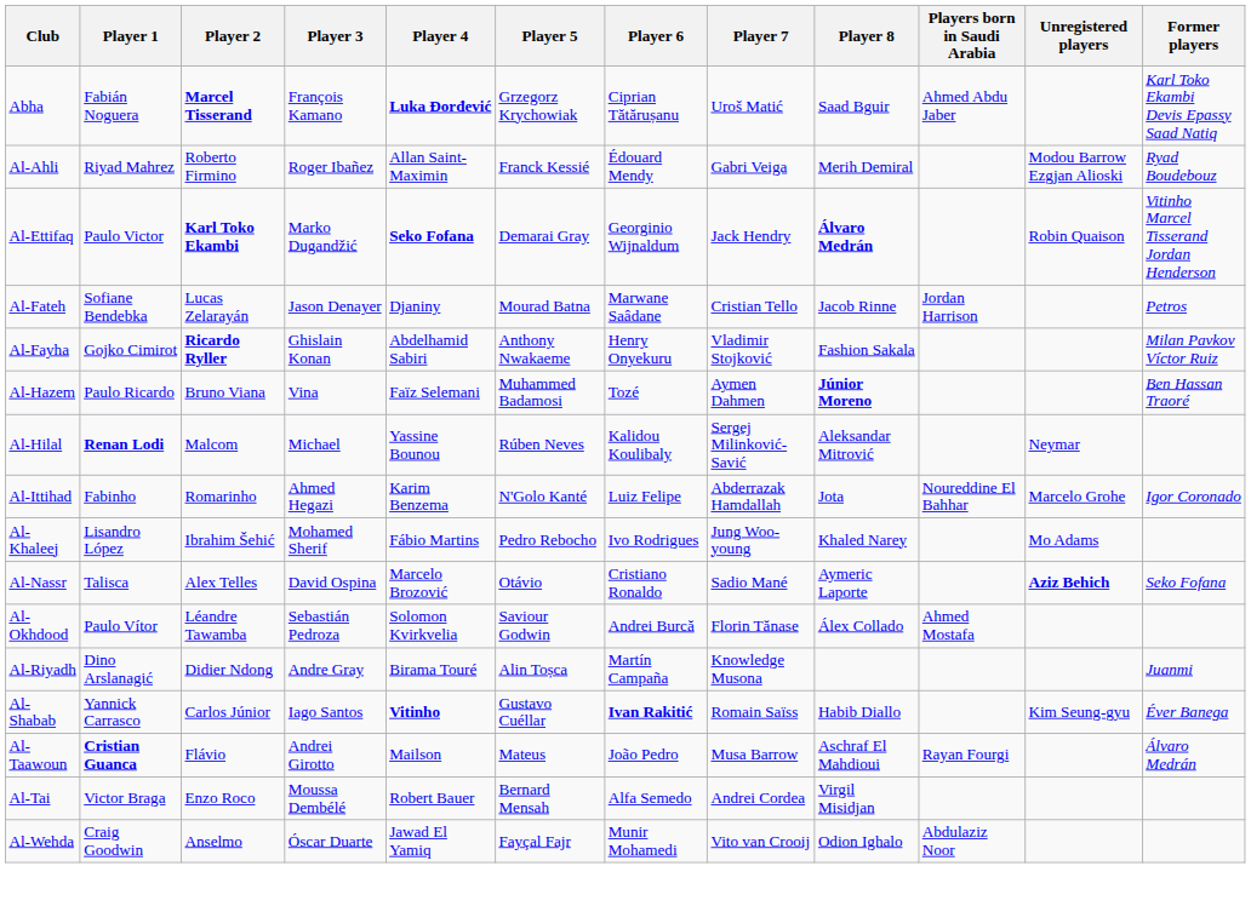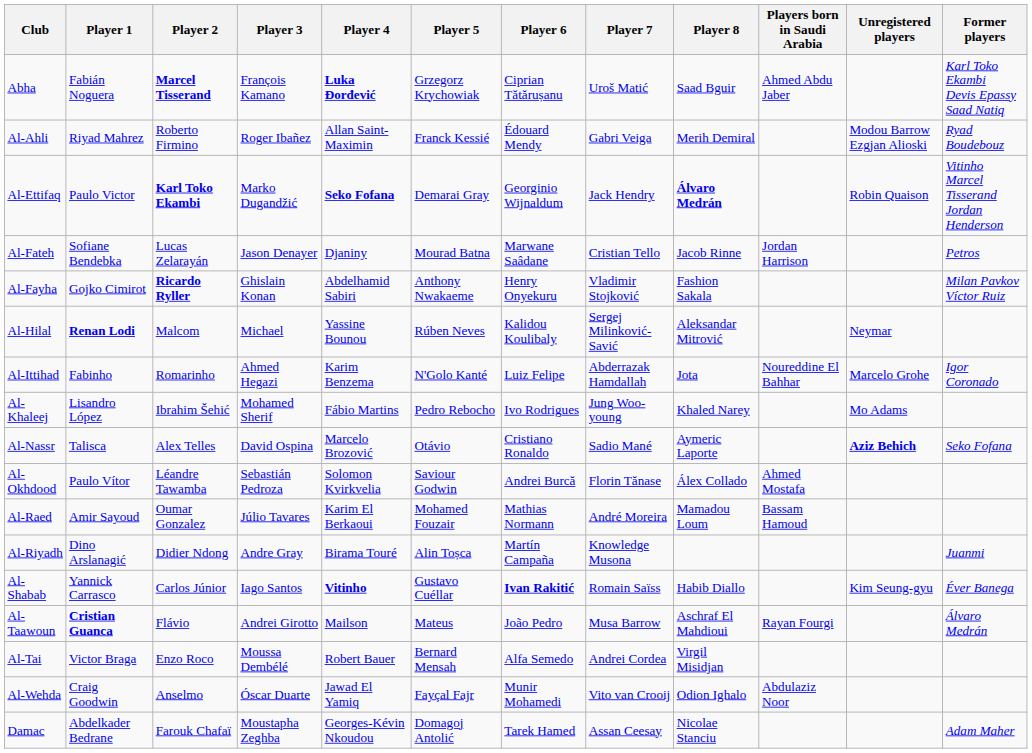- row: Al-Hazem | Paulo Ricardo | Bruno Viana | Vina | Faïz Selemani | Muhammed Badamosi | Tozé | Aymen Dahmen | Júnior Moreno | Ben Hassan Traoré
+ row: Al-Raed | Amir Sayoud | Oumar Gonzalez | Júlio Tavares | Karim El Berkaoui | Mohamed Fouzair | Mathias Normann | André Moreira | Mamadou Loum | Bassam Hamoud
+ row: Damac | Abdelkader Bedrane | Farouk Chafaï | Moustapha Zeghba | Georges-Kévin Nkoudou | Domagoj Antolić | Tarek Hamed | Assan Ceesay | Nicolae Stanciu | Adam Maher
